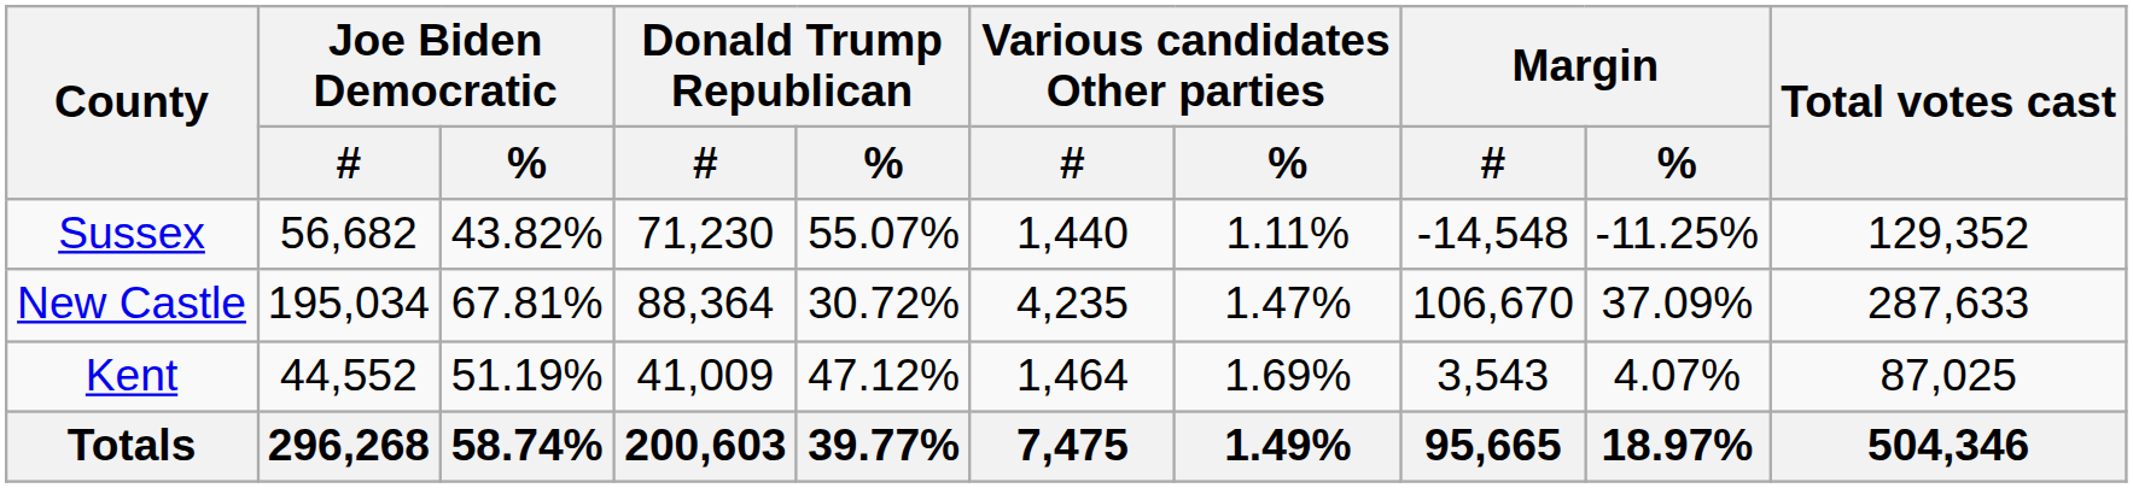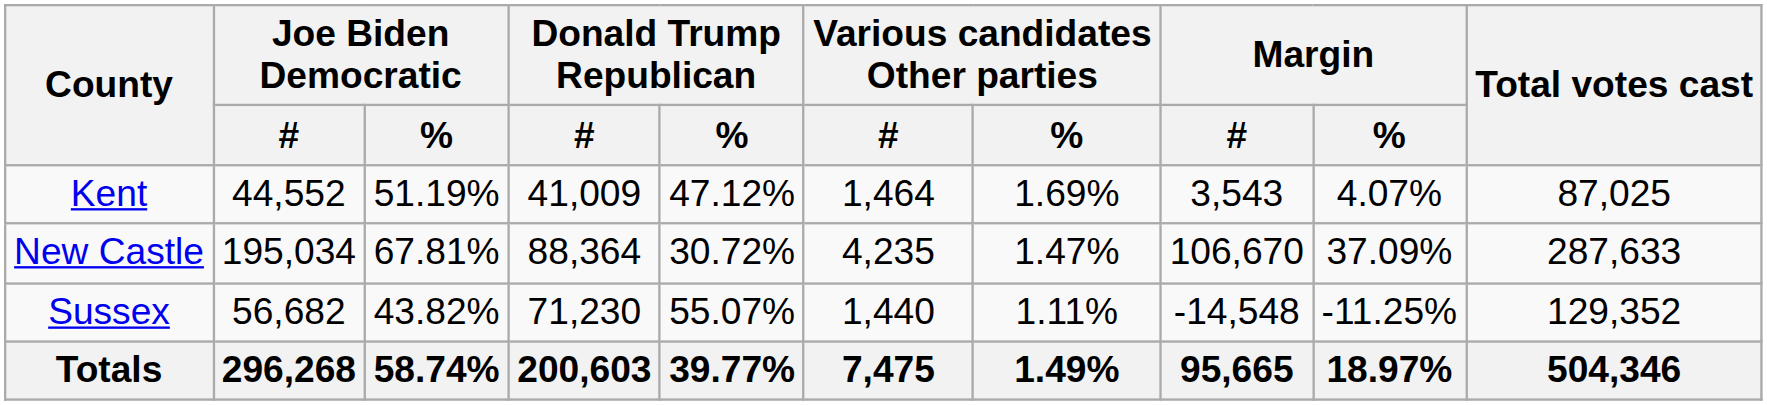rows swapped: Kent <-> Sussex
